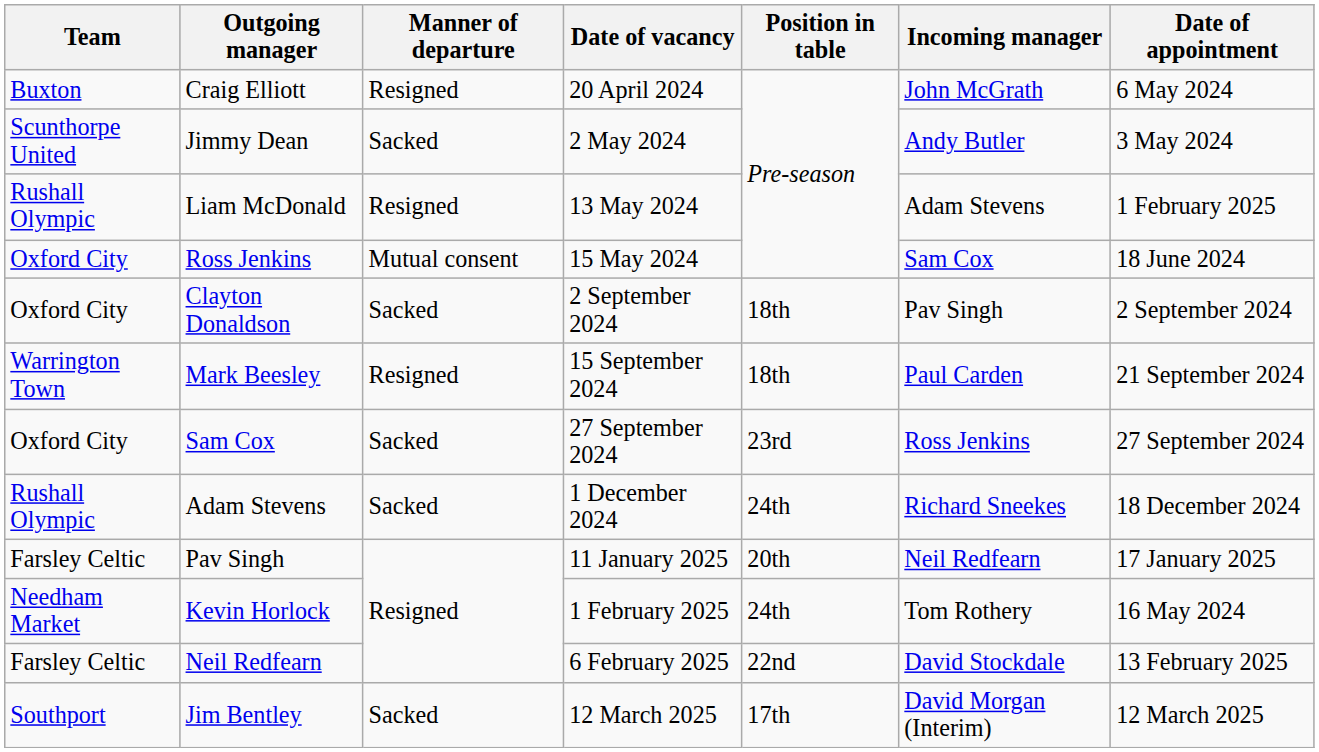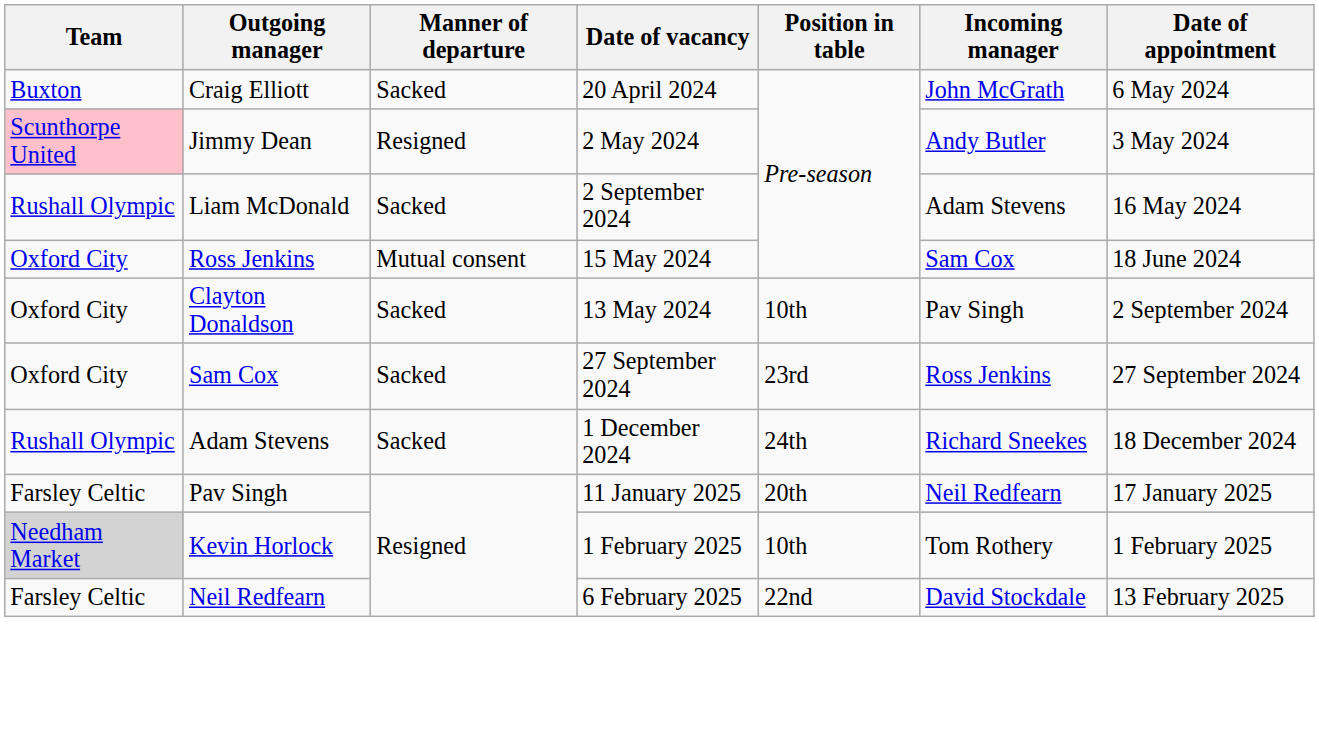Craig Elliott | Manner of departure: Resigned -> Sacked
Jimmy Dean | Team: no background -> pink background
Jimmy Dean | Manner of departure: Sacked -> Resigned
Liam McDonald | Manner of departure: Resigned -> Sacked
Liam McDonald | Date of vacancy: 13 May 2024 -> 2 September 2024
Liam McDonald | Date of appointment: 1 February 2025 -> 16 May 2024
Clayton Donaldson | Date of vacancy: 2 September 2024 -> 13 May 2024
Clayton Donaldson | Position in table: 18th -> 10th
- row: Warrington Town | Mark Beesley | Resigned | 15 September 2024 | 18th | Paul Carden | 21 September 2024
Kevin Horlock | Team: no background -> lightgrey background
Kevin Horlock | Position in table: 24th -> 10th
Kevin Horlock | Date of appointment: 16 May 2024 -> 1 February 2025
- row: Southport | Jim Bentley | Sacked | 12 March 2025 | 17th | David Morgan (Interim) | 12 March 2025
